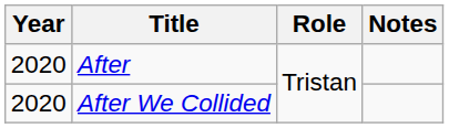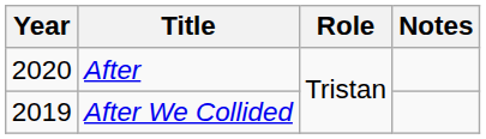After We Collided | Year: 2020 -> 2019
